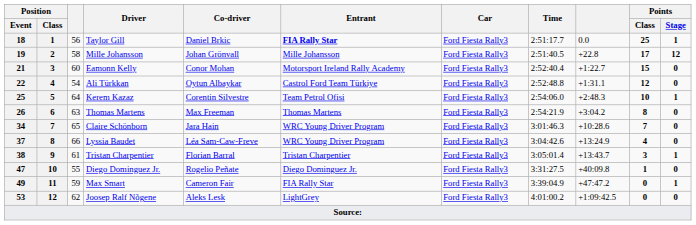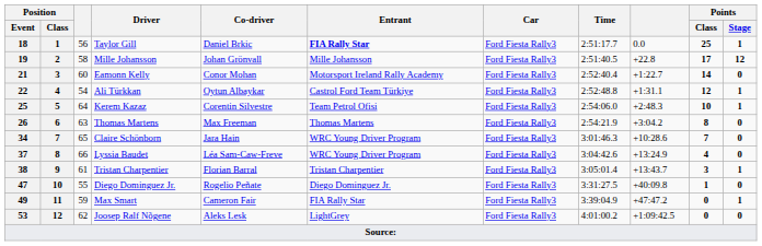21 | Points / Class: 15 -> 14
22 | Points / Stage: 0 -> 1
